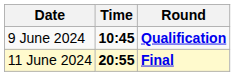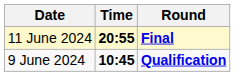rows swapped: 9 June 2024 <-> 11 June 2024
